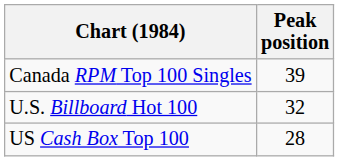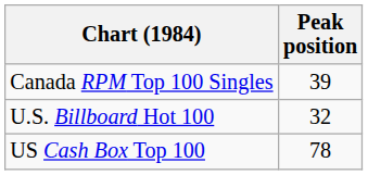US Cash Box Top 100 | Peak position: 28 -> 78
